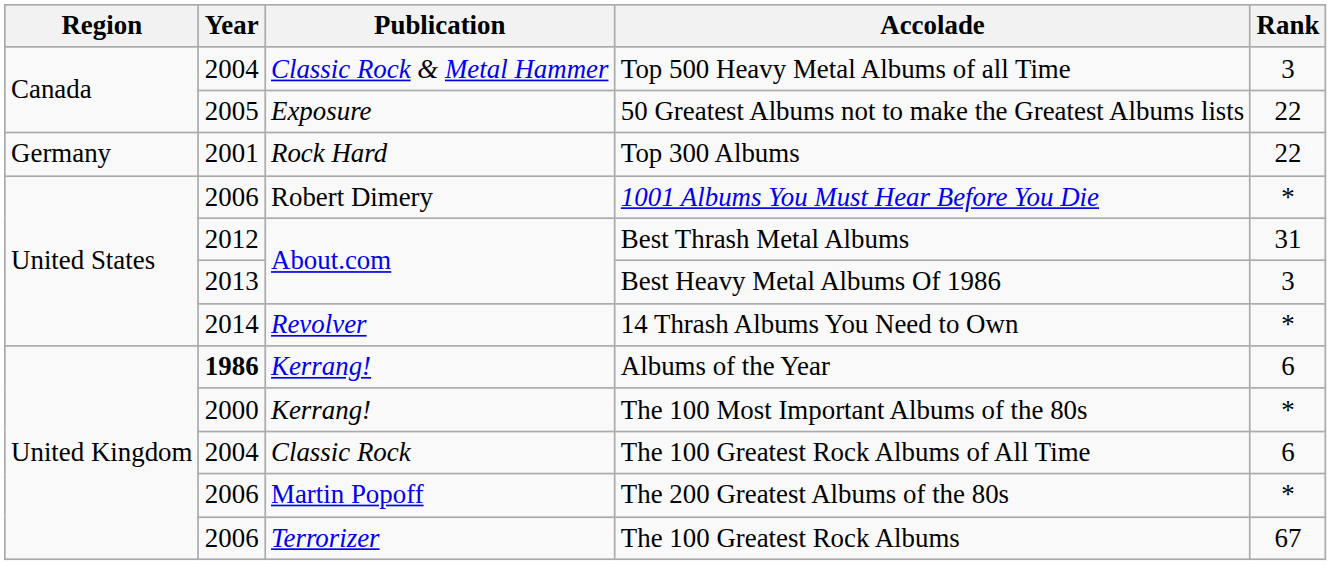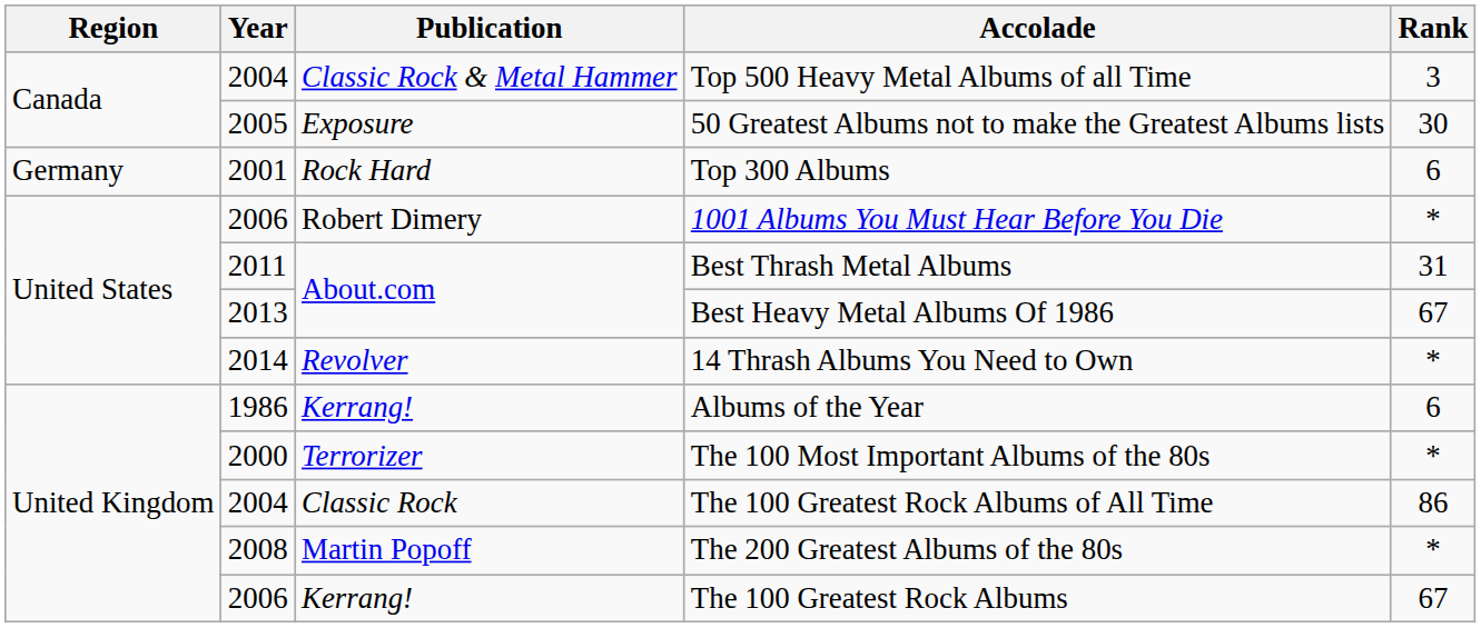50 Greatest Albums not to make the Greatest Albums lists | Rank: 22 -> 30
Top 300 Albums | Rank: 22 -> 6
Best Thrash Metal Albums | Year: 2012 -> 2011
Best Heavy Metal Albums Of 1986 | Rank: 3 -> 67
Albums of the Year | Year: bold -> normal
The 100 Most Important Albums of the 80s | Publication: Kerrang! -> Terrorizer
The 100 Greatest Rock Albums of All Time | Rank: 6 -> 86
The 200 Greatest Albums of the 80s | Year: 2006 -> 2008
The 100 Greatest Rock Albums | Publication: Terrorizer -> Kerrang!
